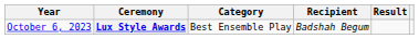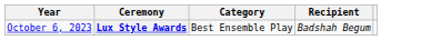- column: Result
